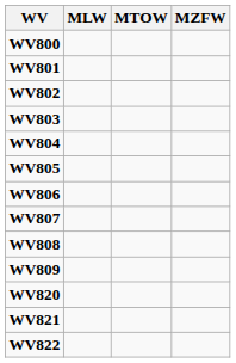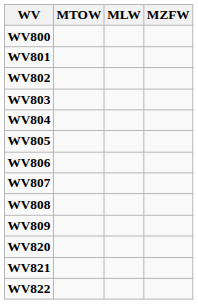columns swapped: MTOW <-> MLW
